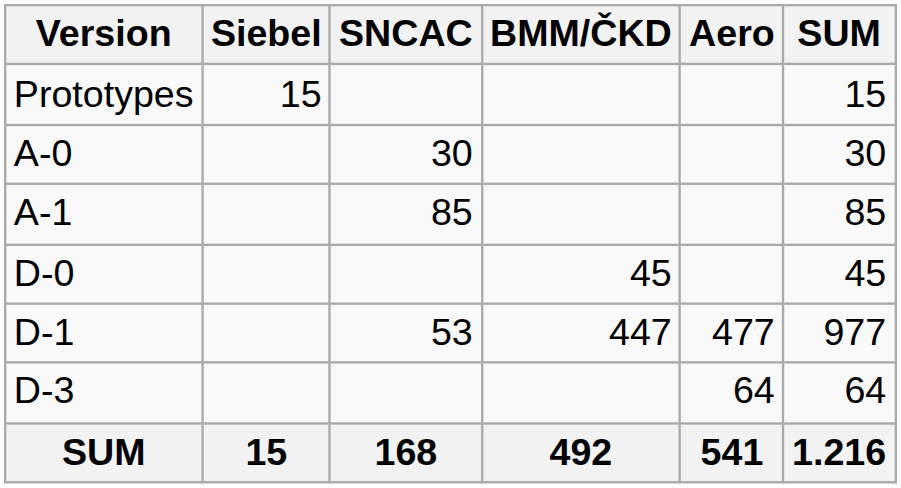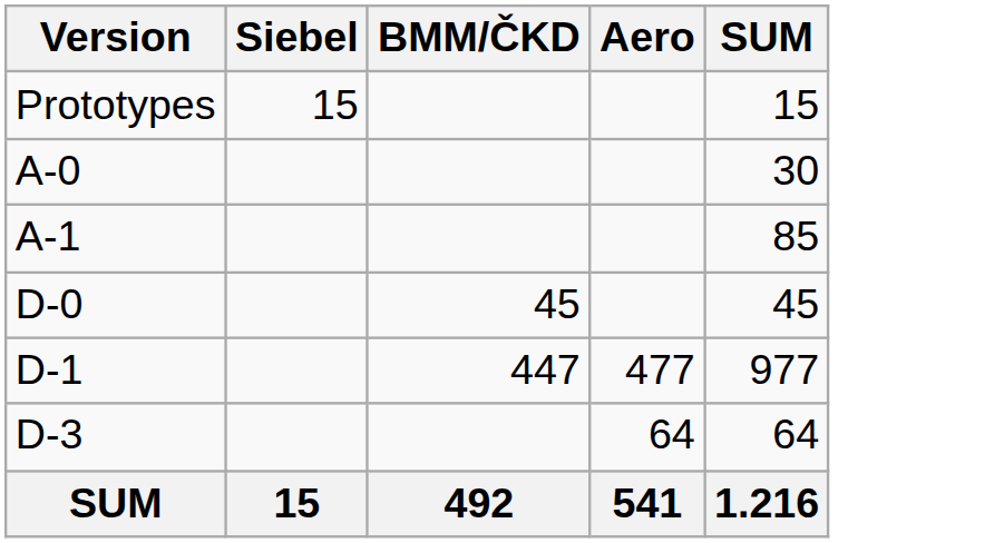- column: SNCAC | 30 | 85 | 53 | 168
